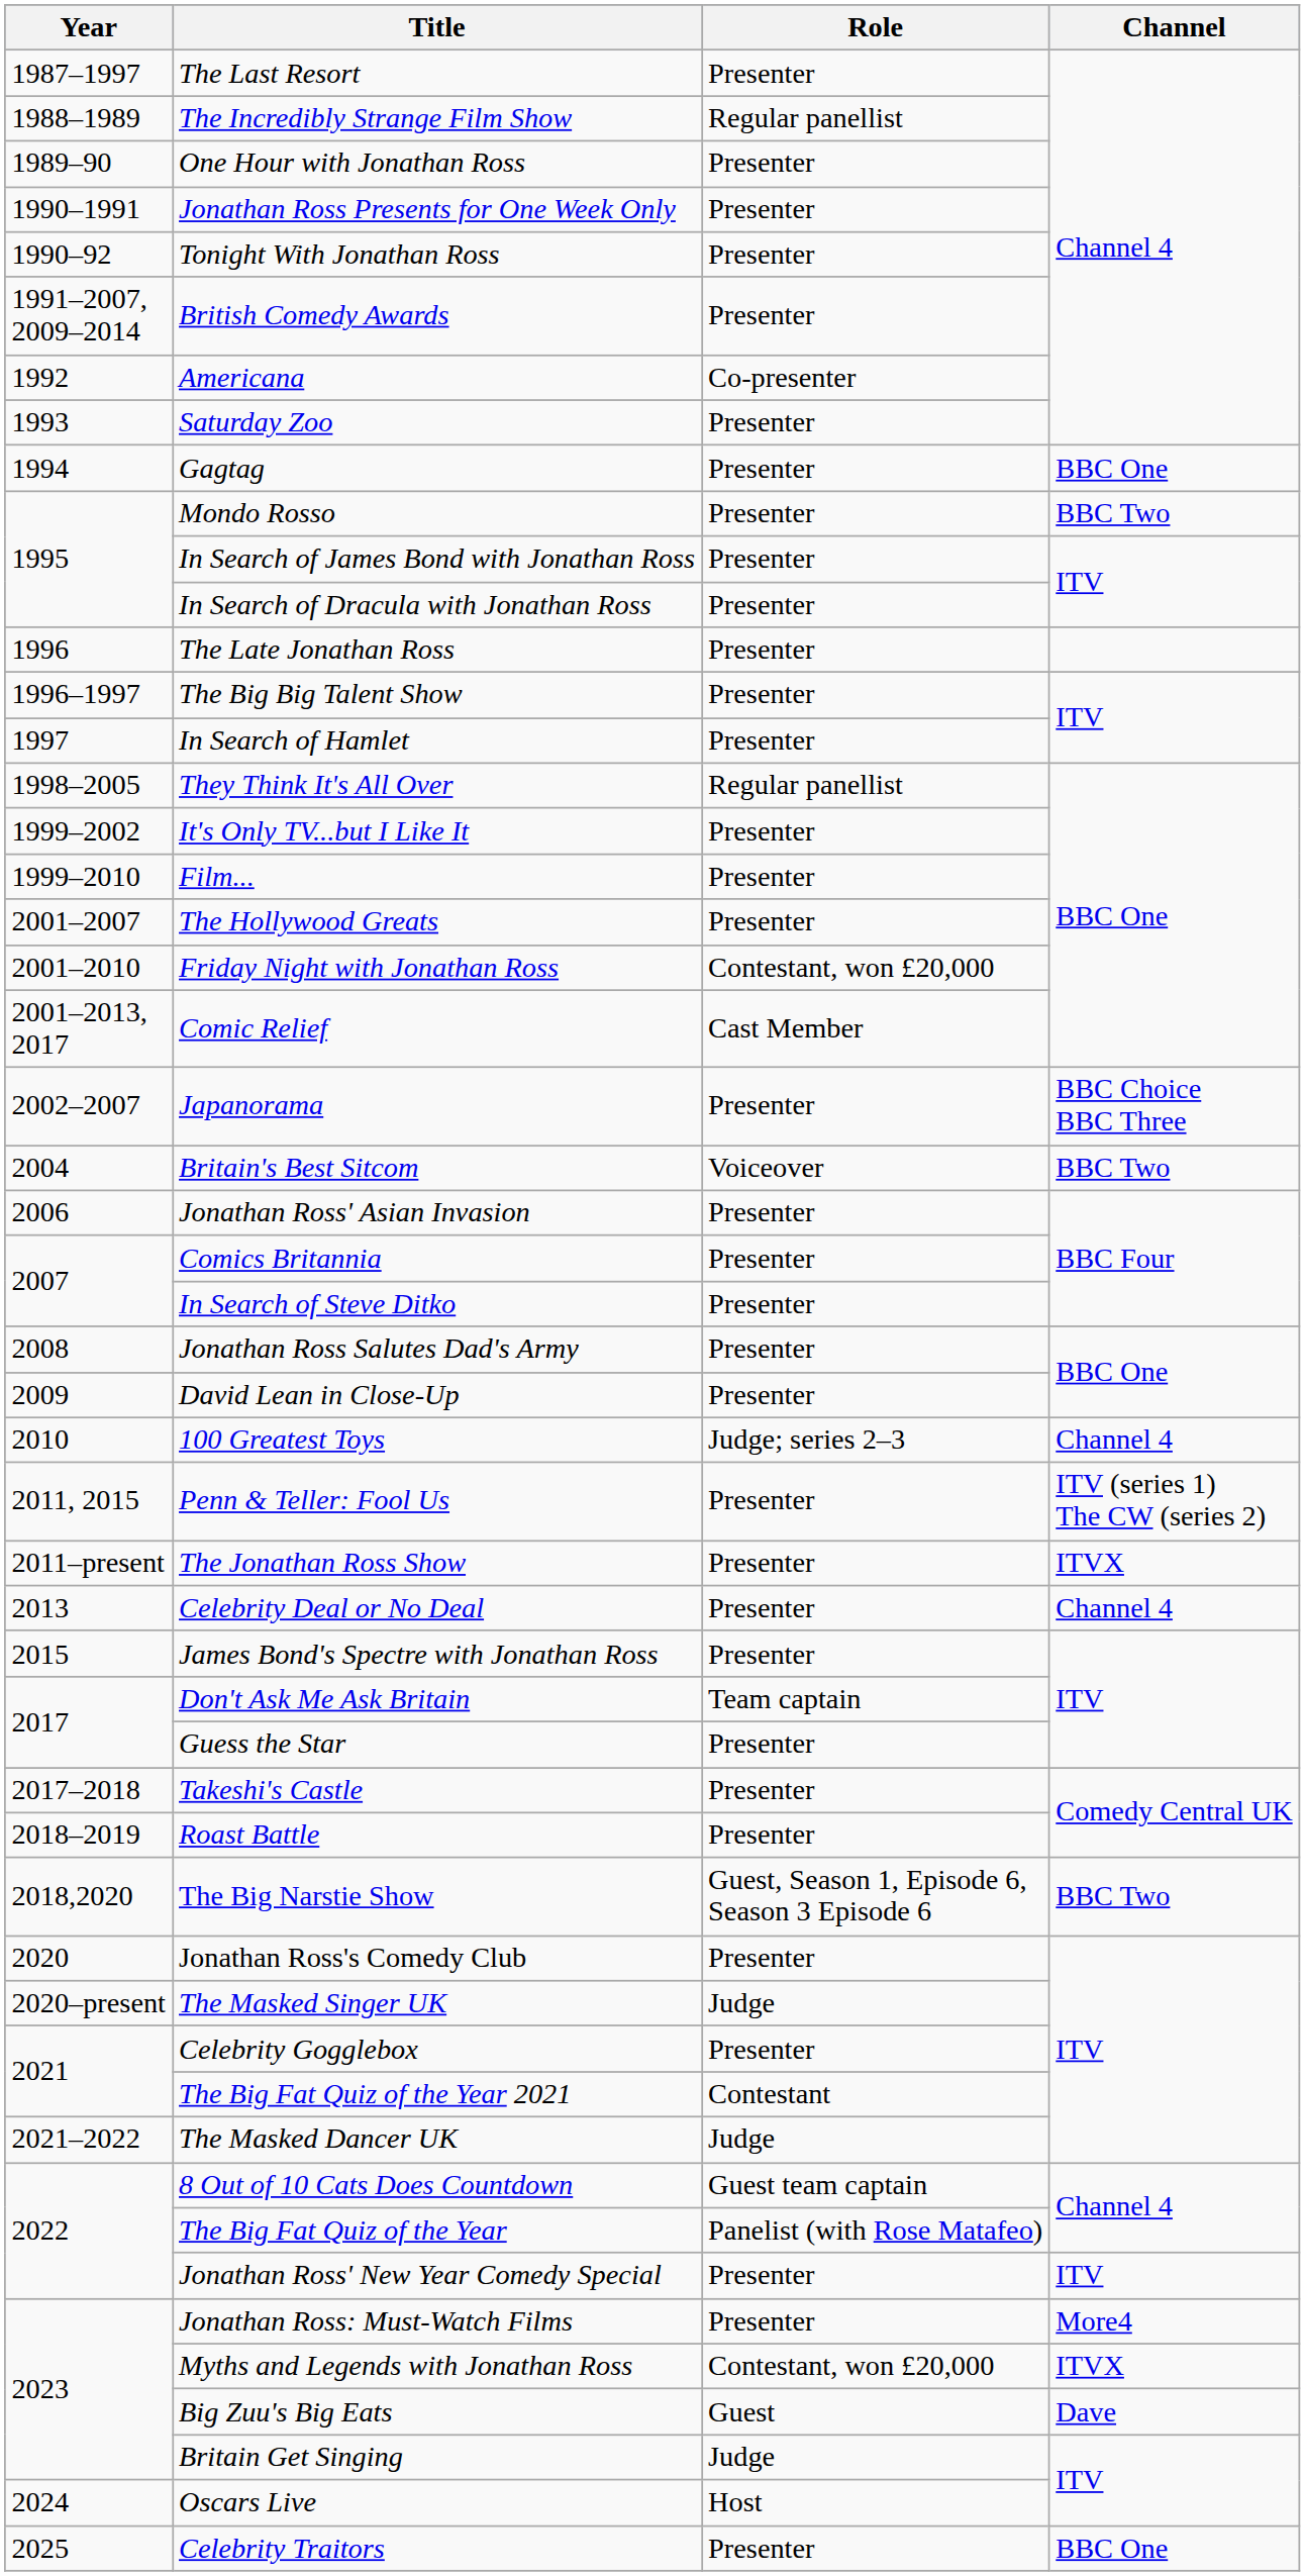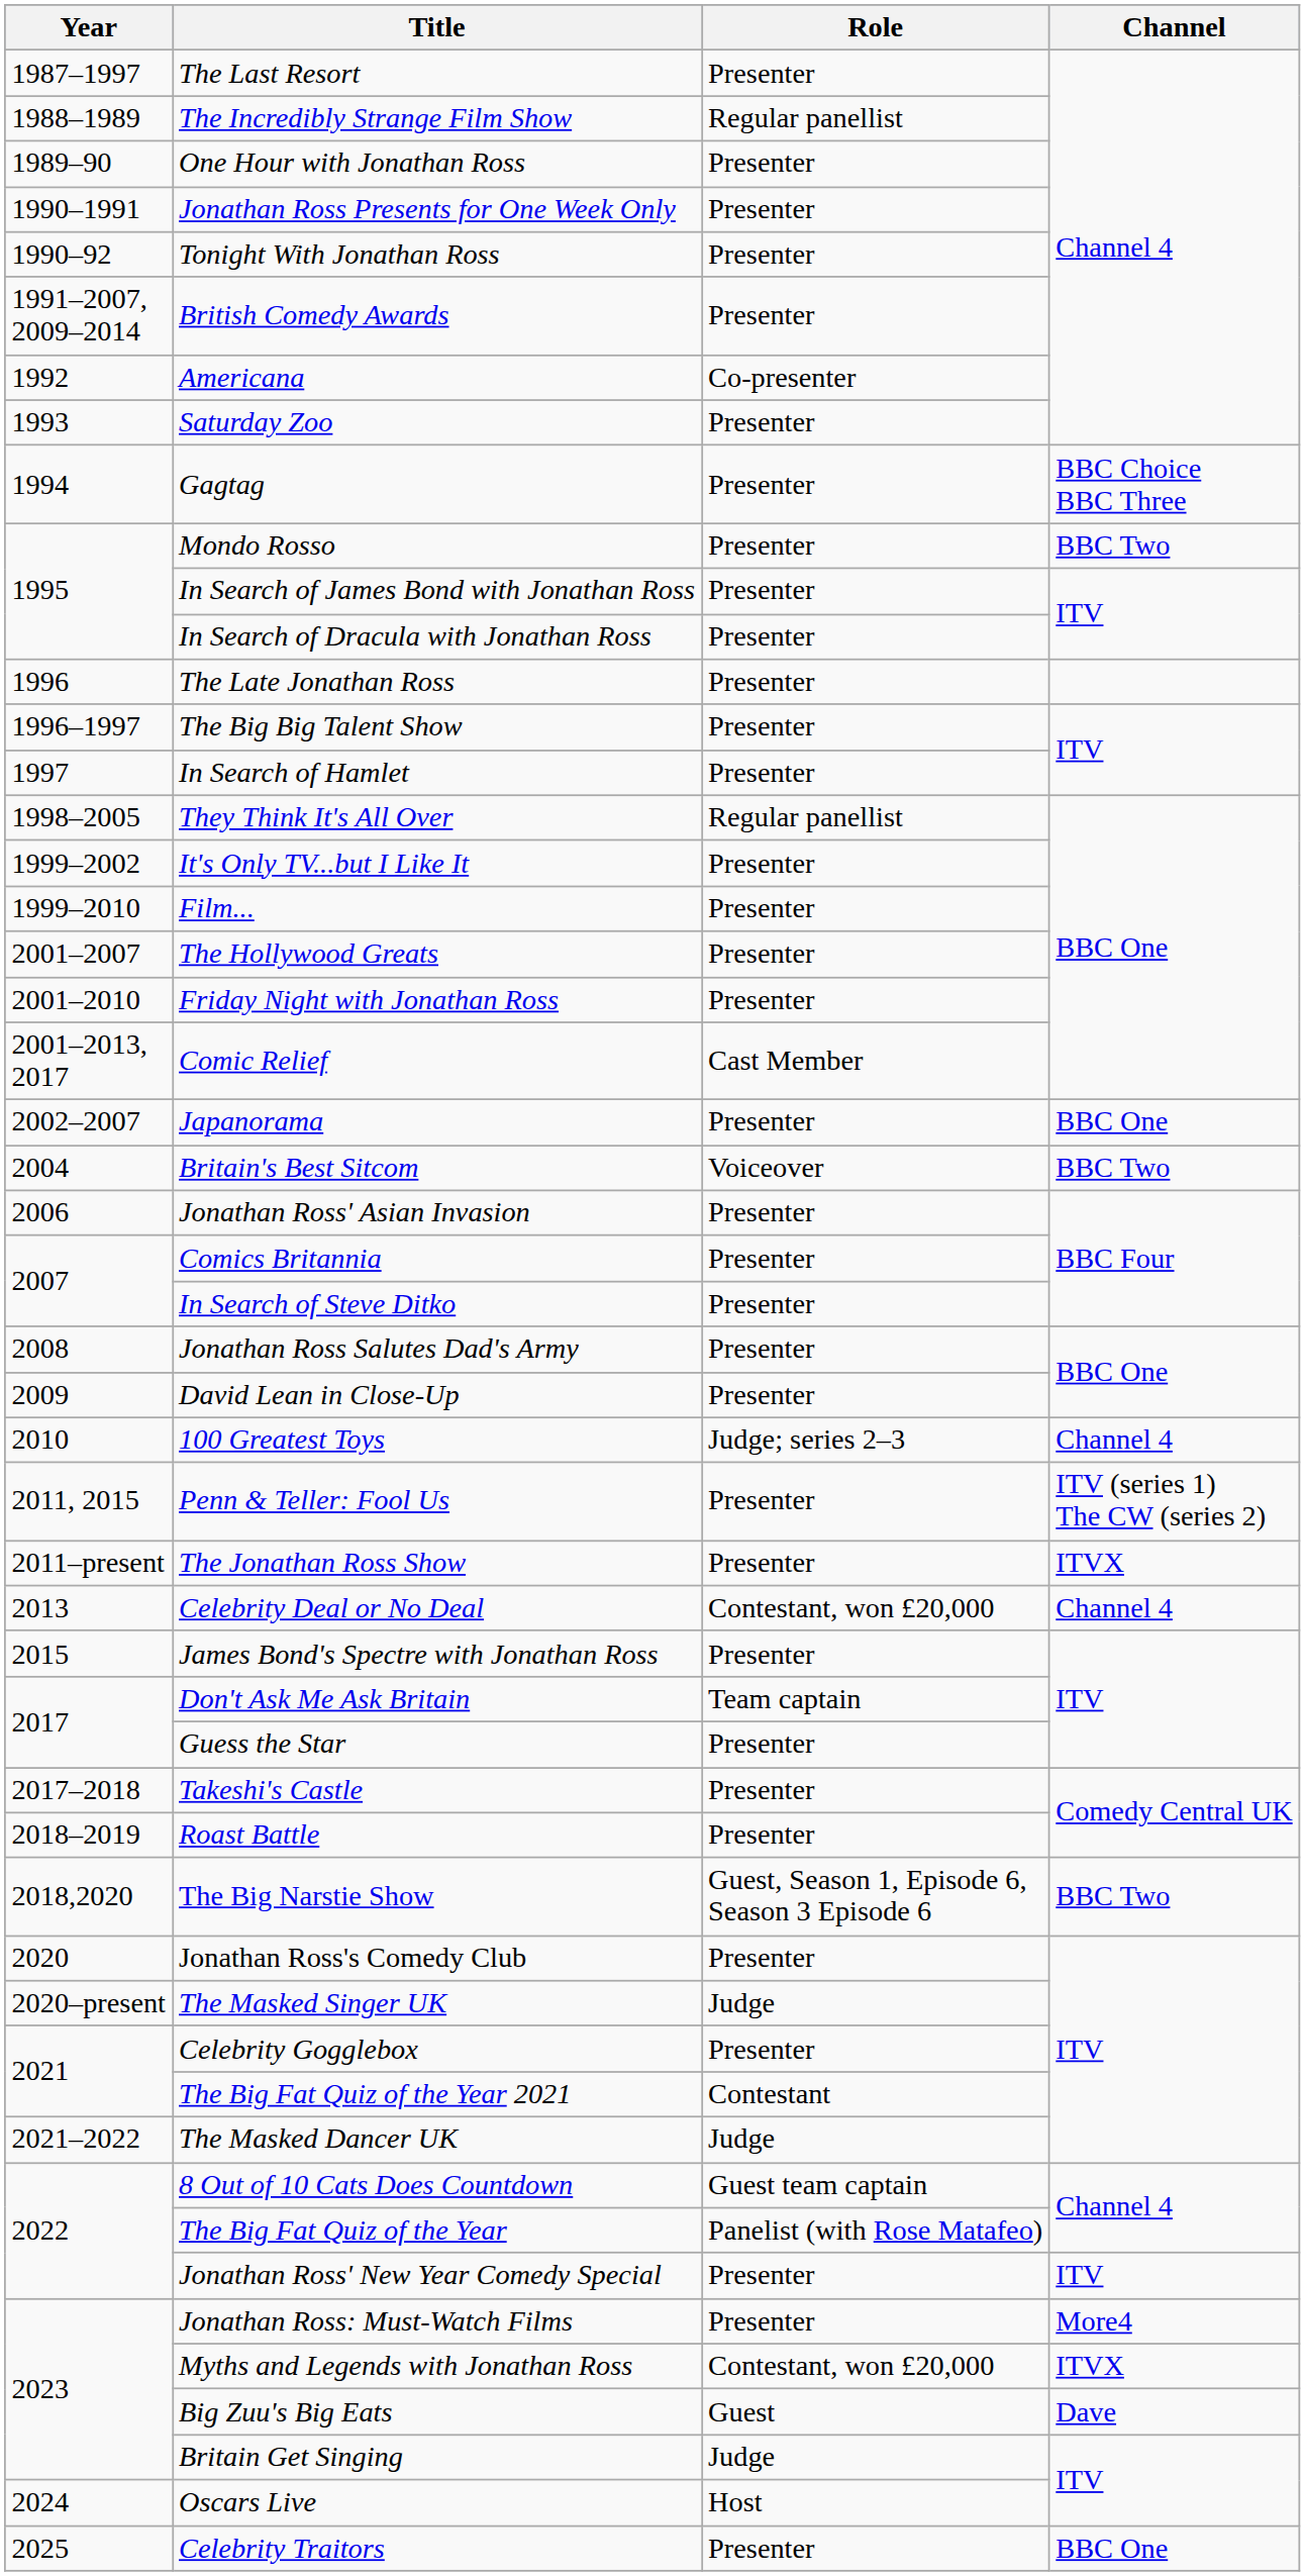Gagtag | Channel: BBC One -> BBC Choice BBC Three
Friday Night with Jonathan Ross | Role: Contestant, won £20,000 -> Presenter
Japanorama | Channel: BBC Choice BBC Three -> BBC One
Celebrity Deal or No Deal | Role: Presenter -> Contestant, won £20,000
